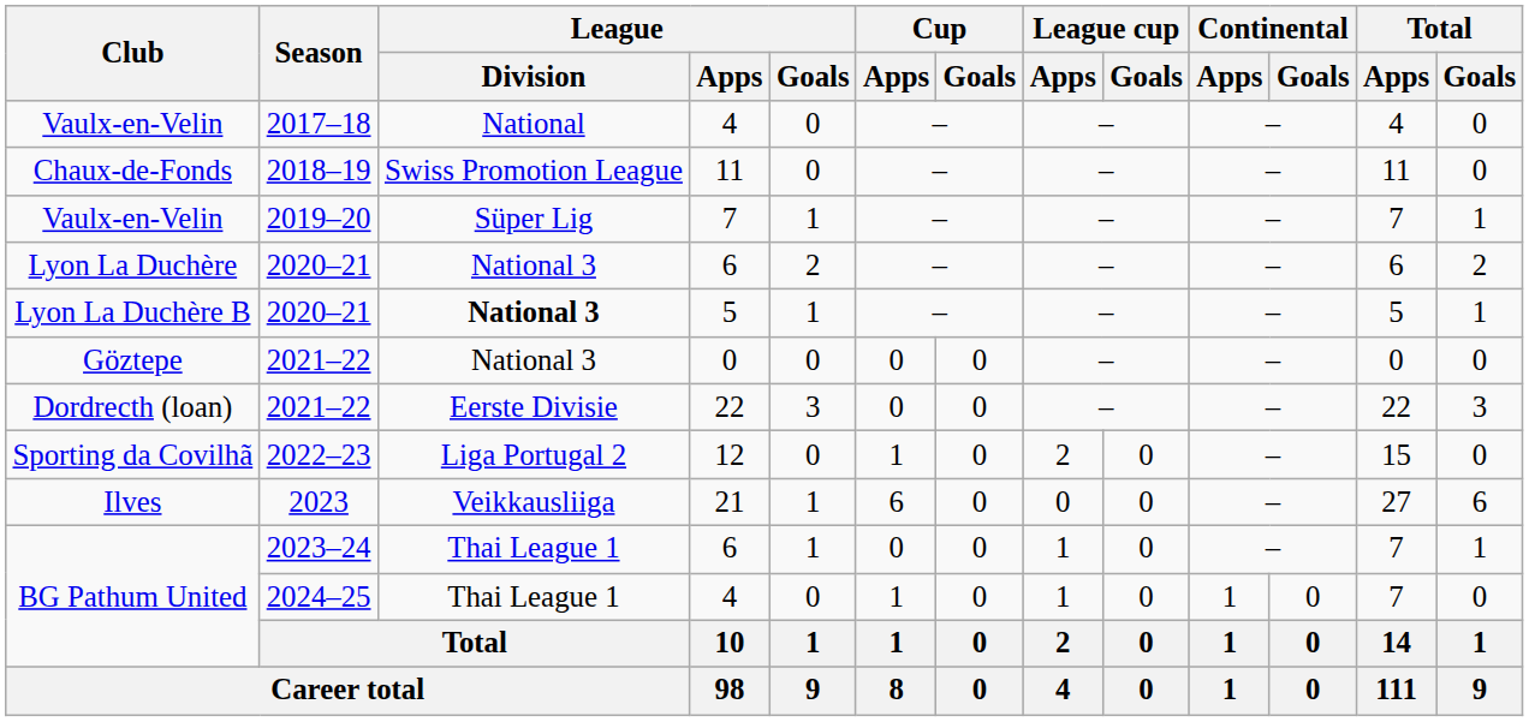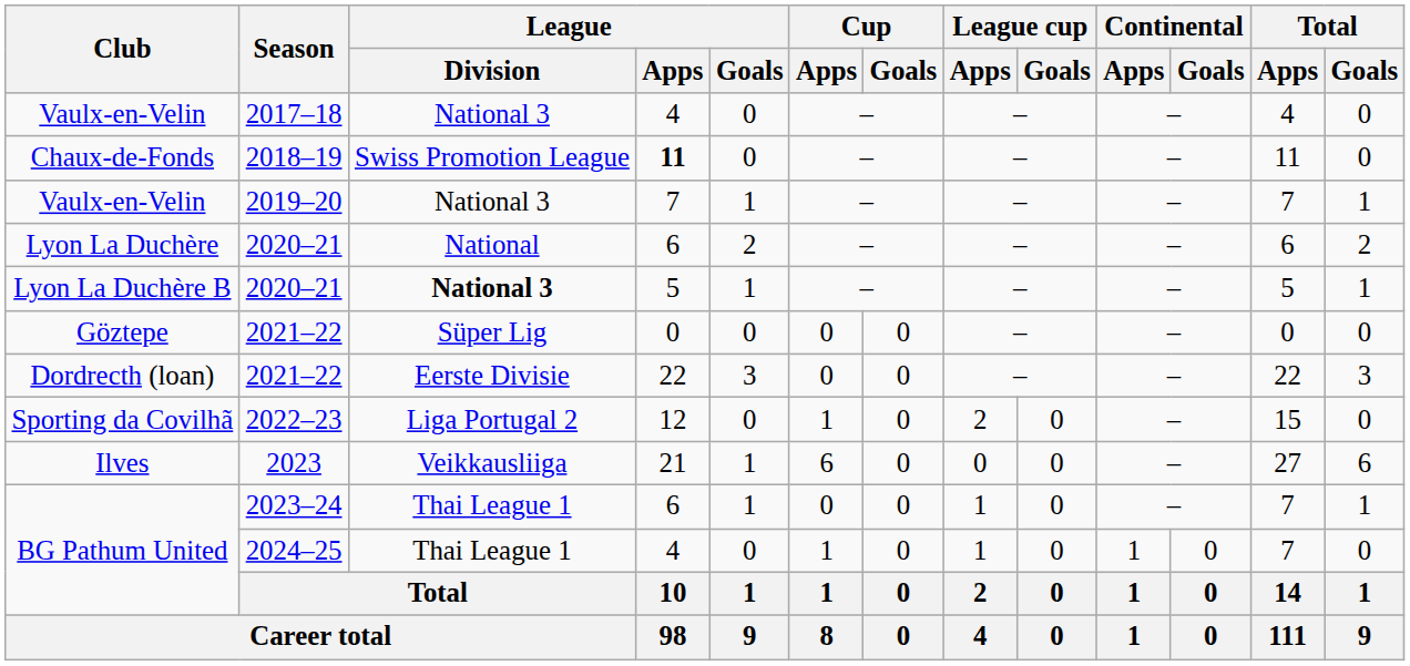Vaulx-en-Velin / 2017–18 | League / Division: National -> National 3
Chaux-de-Fonds | League / Apps: normal -> bold
Vaulx-en-Velin / 2019–20 | League / Division: Süper Lig -> National 3
Lyon La Duchère | League / Division: National 3 -> National
Göztepe | League / Division: National 3 -> Süper Lig
